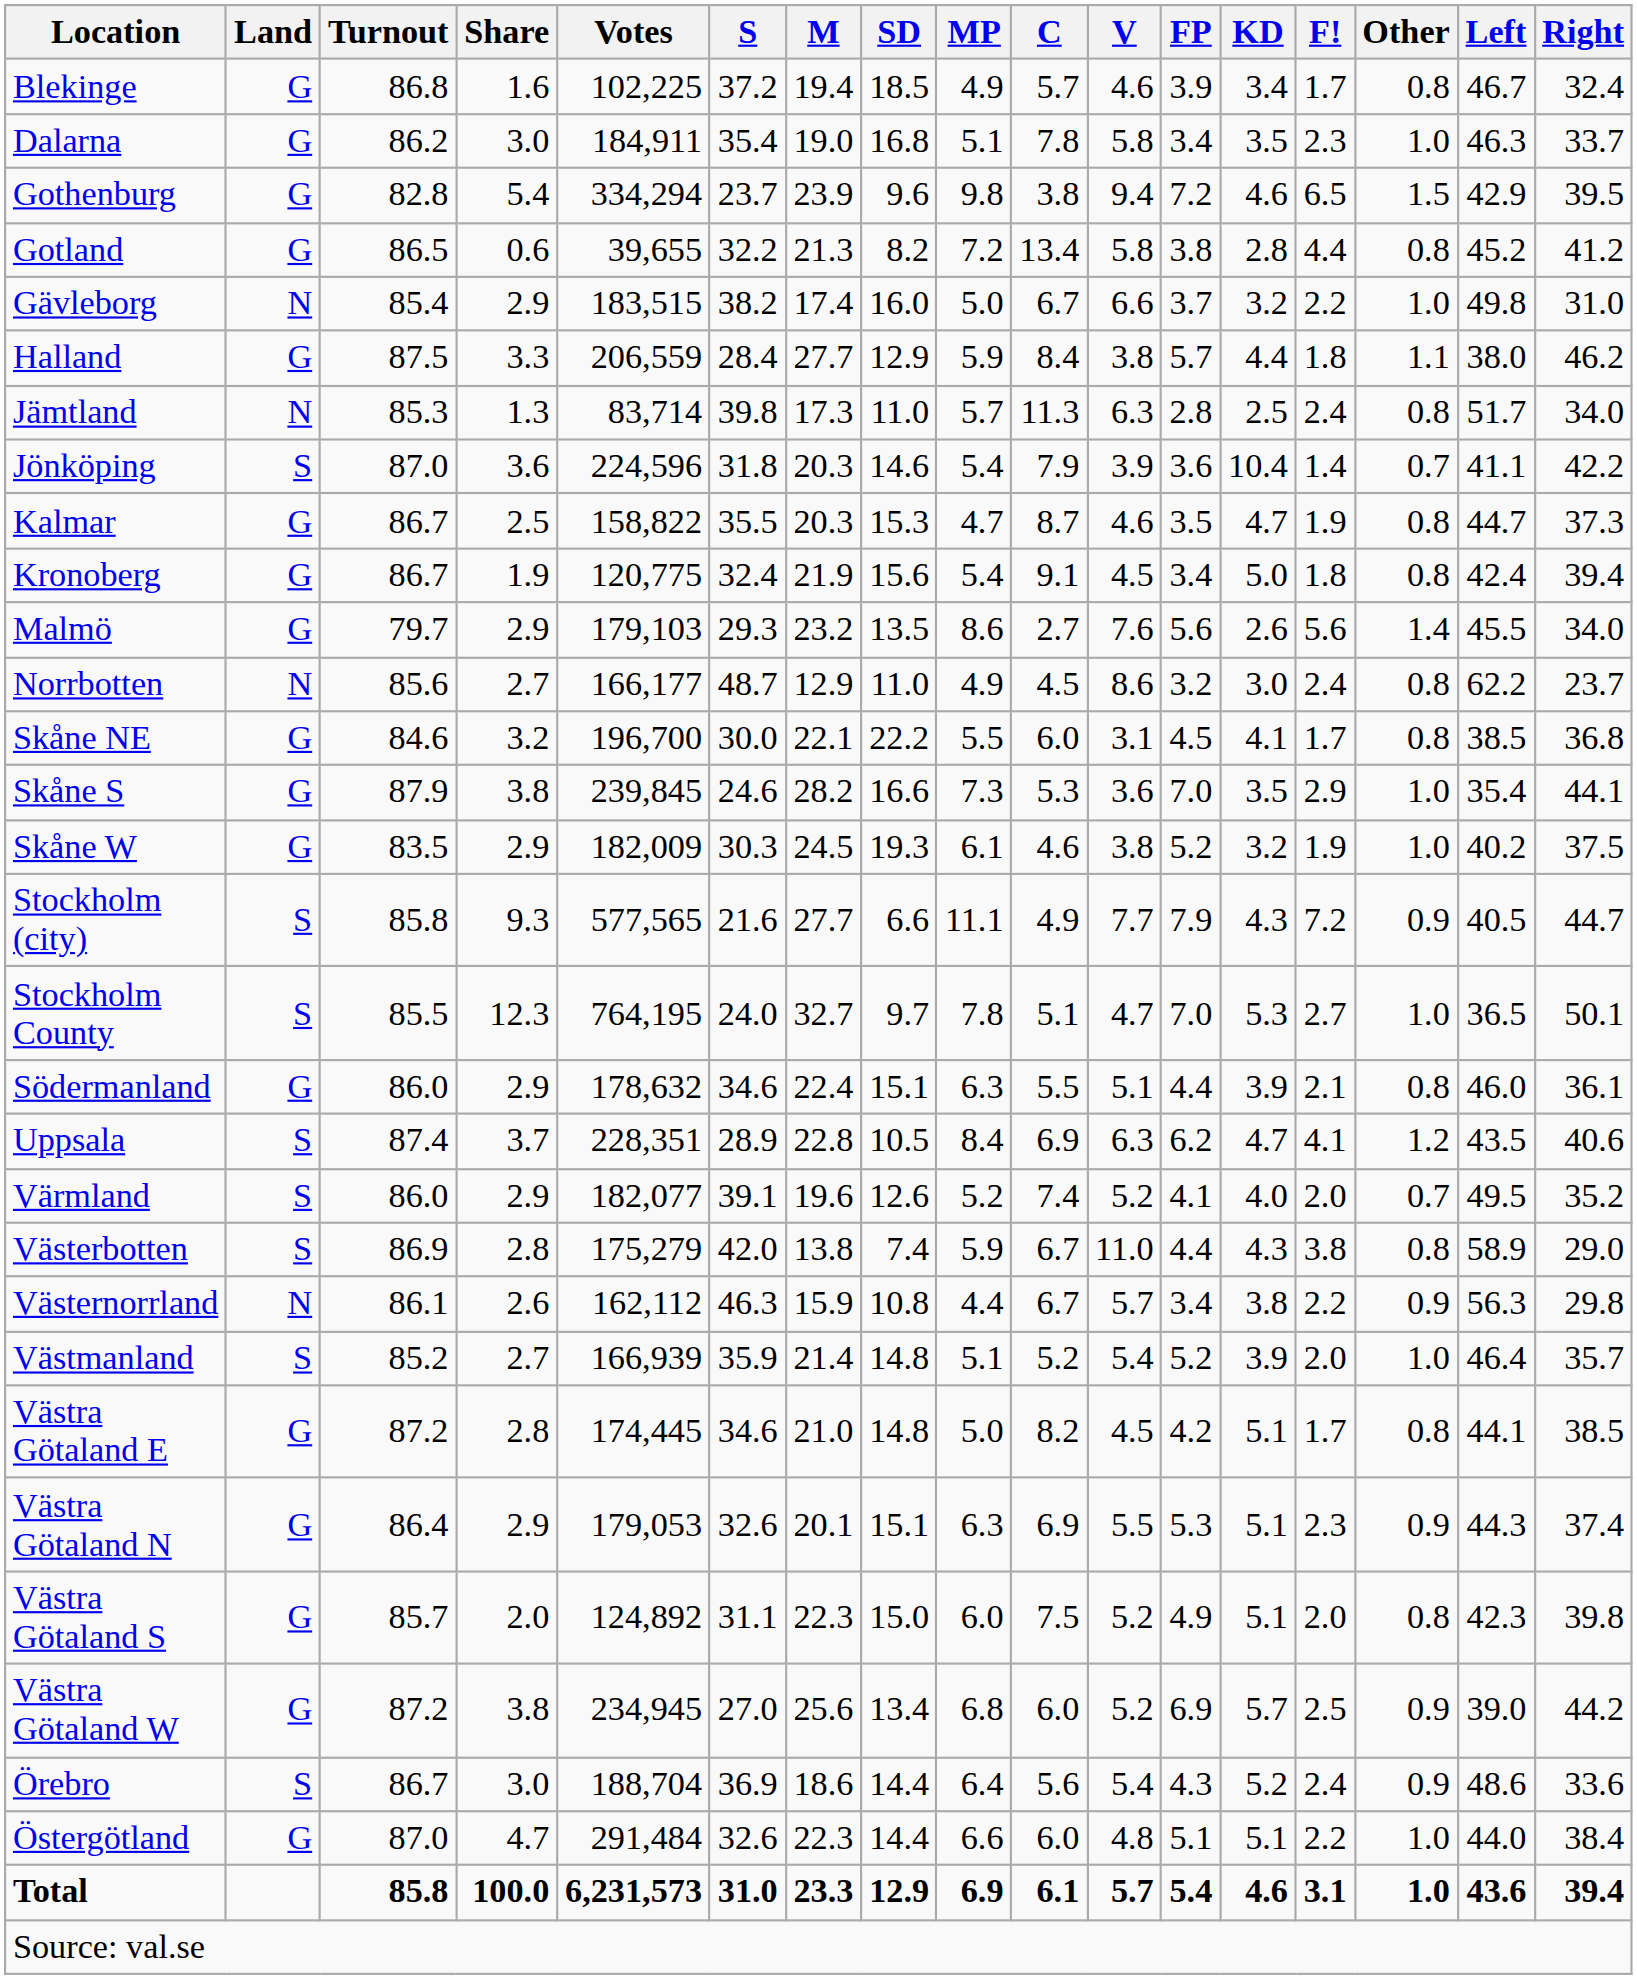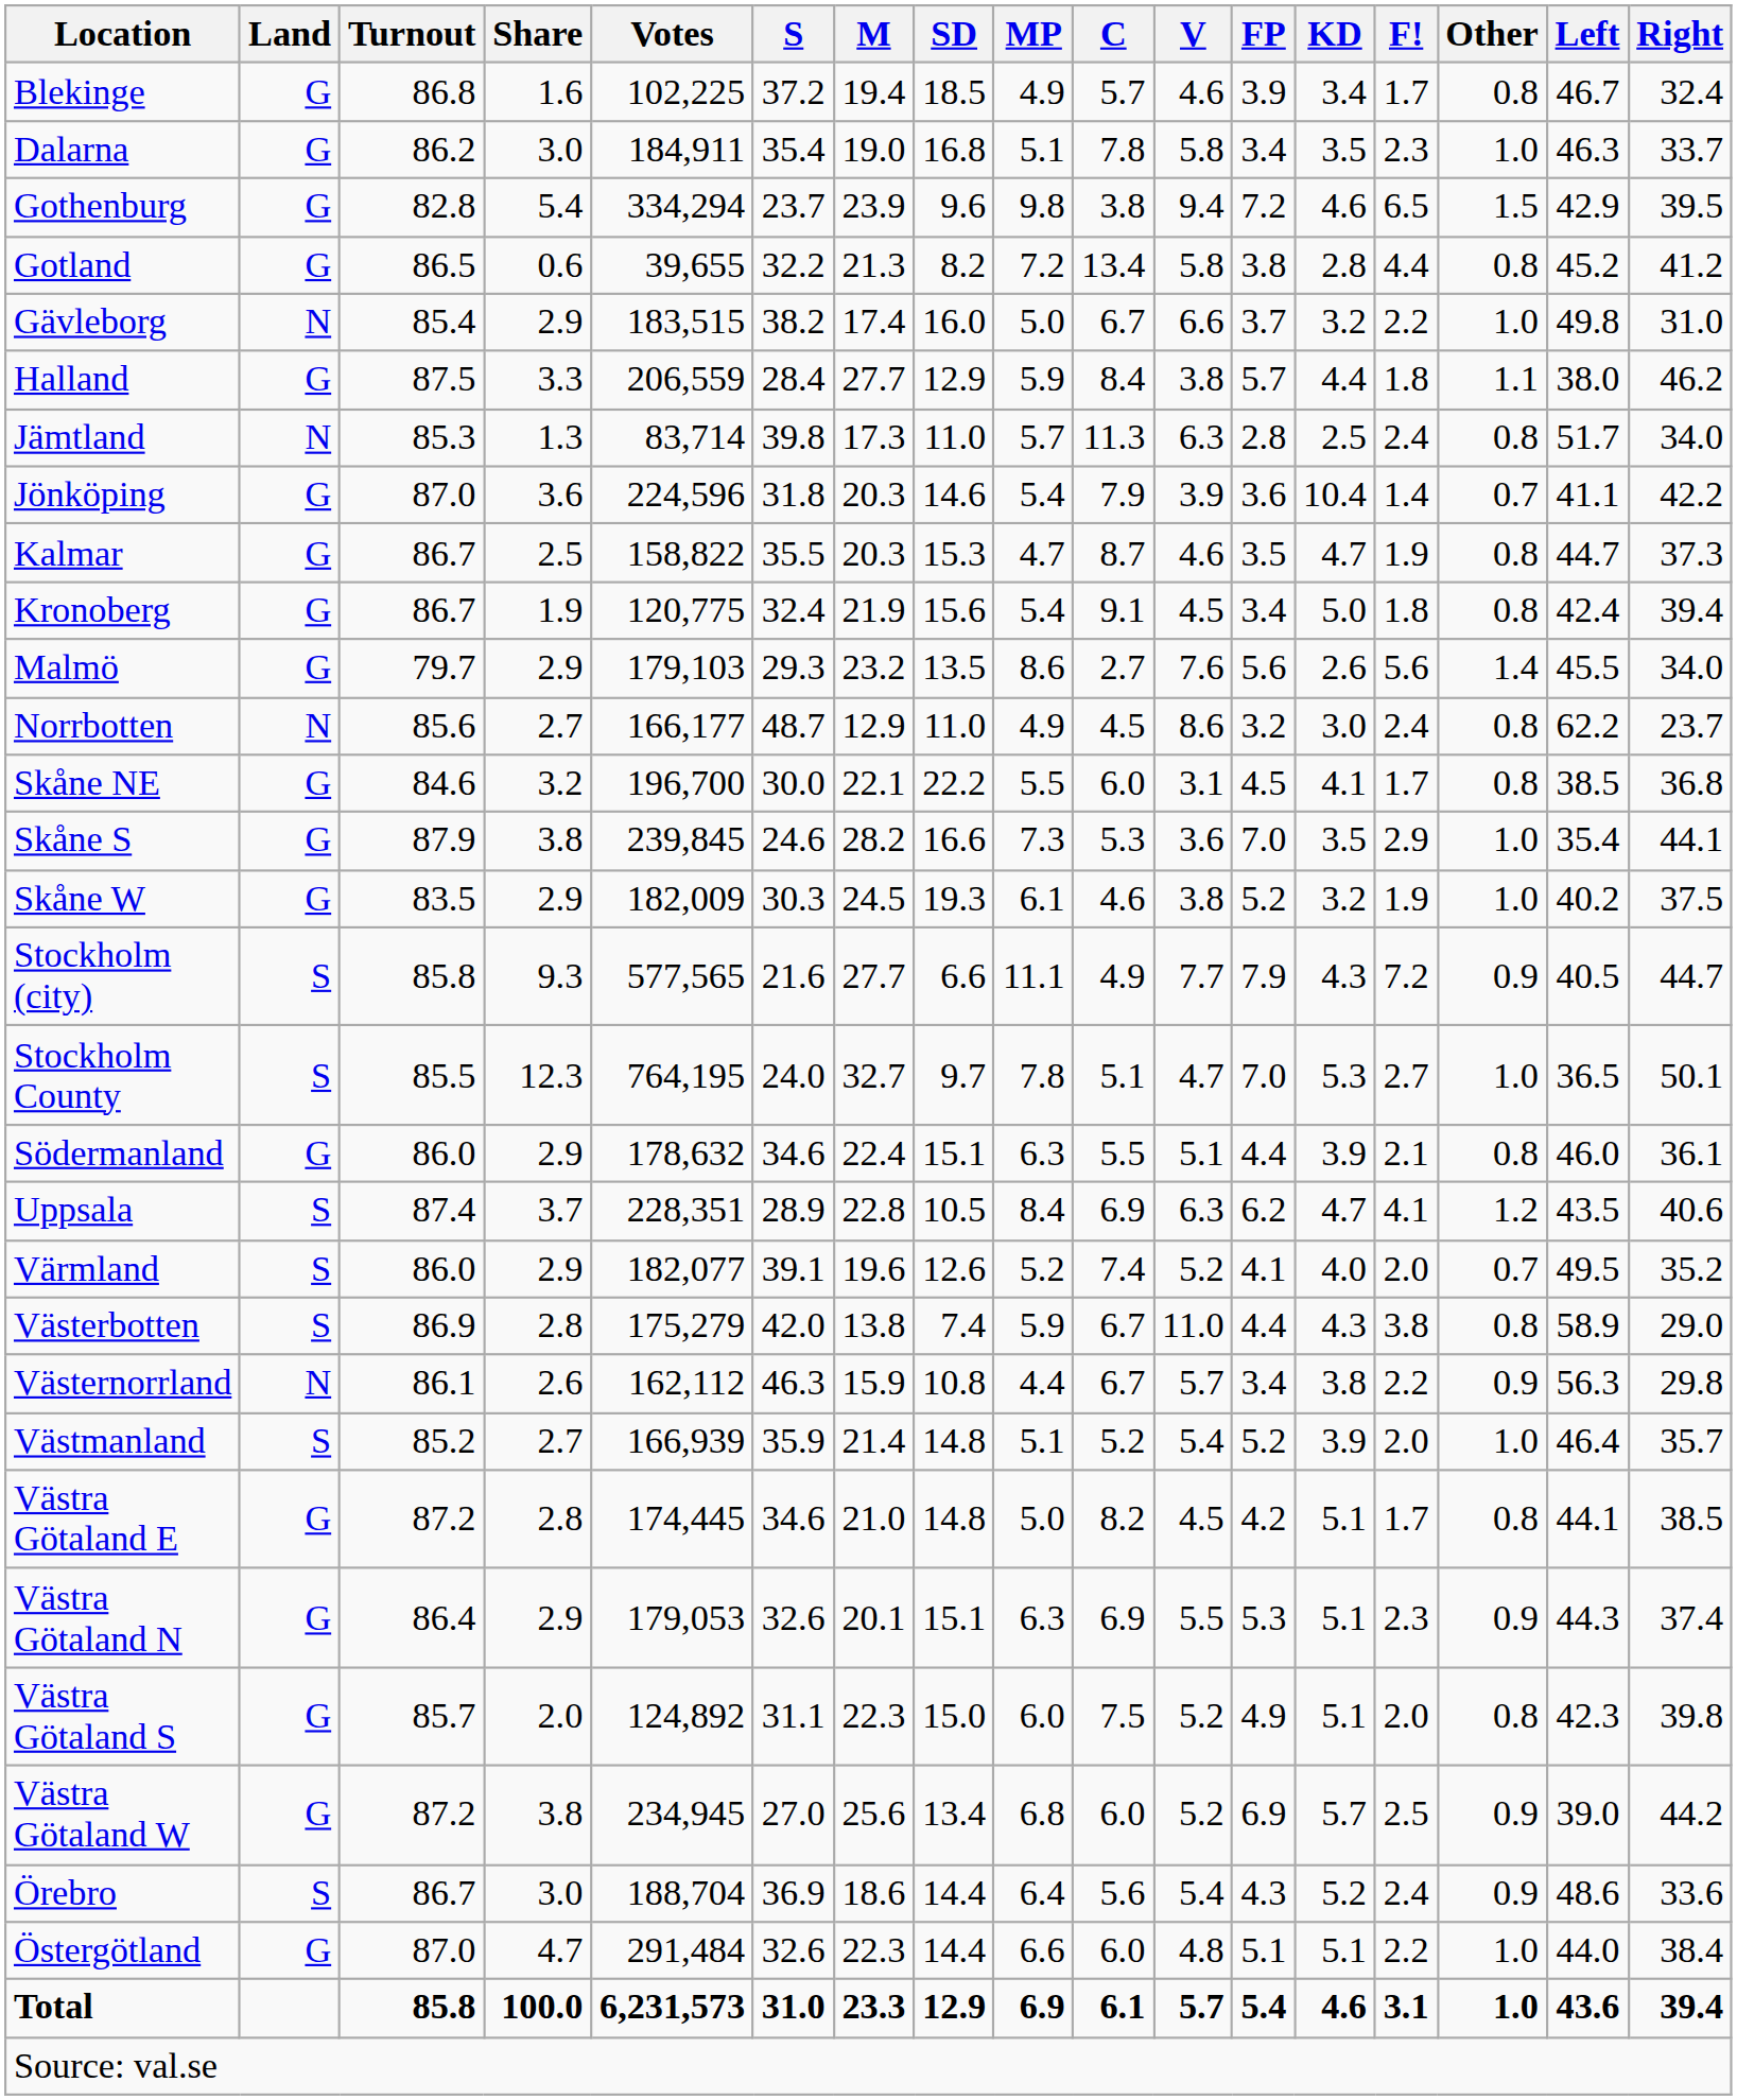Jönköping | Land: S -> G
